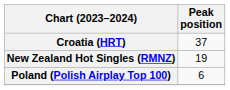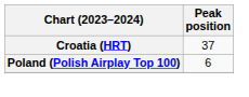- row: New Zealand Hot Singles (RMNZ) | 19
